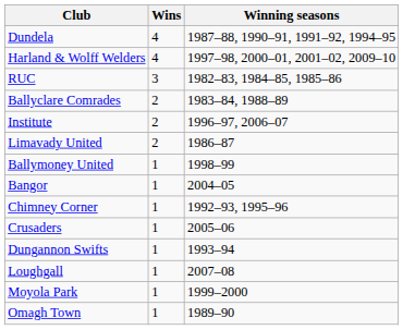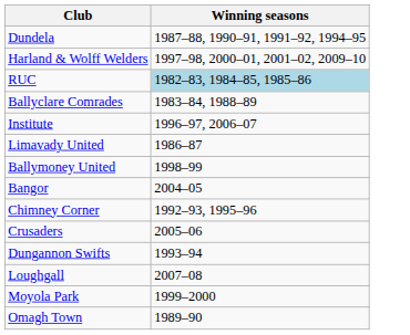- column: Wins | 4 | 4 | 3 | 2 | 2 | 2 | 1 | 1 | 1 | 1 | 1 | 1 | 1 | 1
RUC | Winning seasons: no background -> lightblue background
